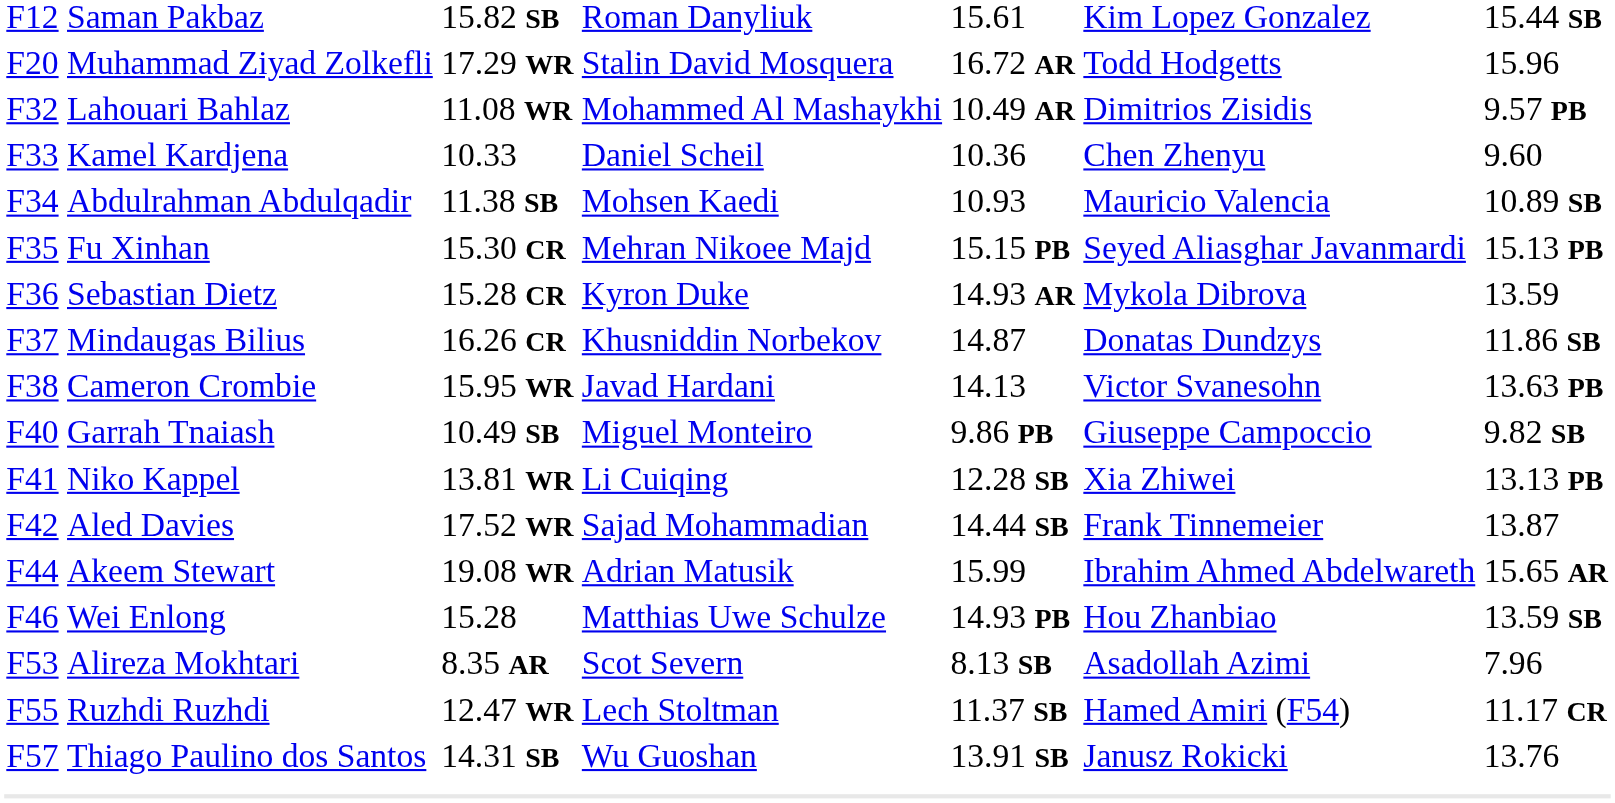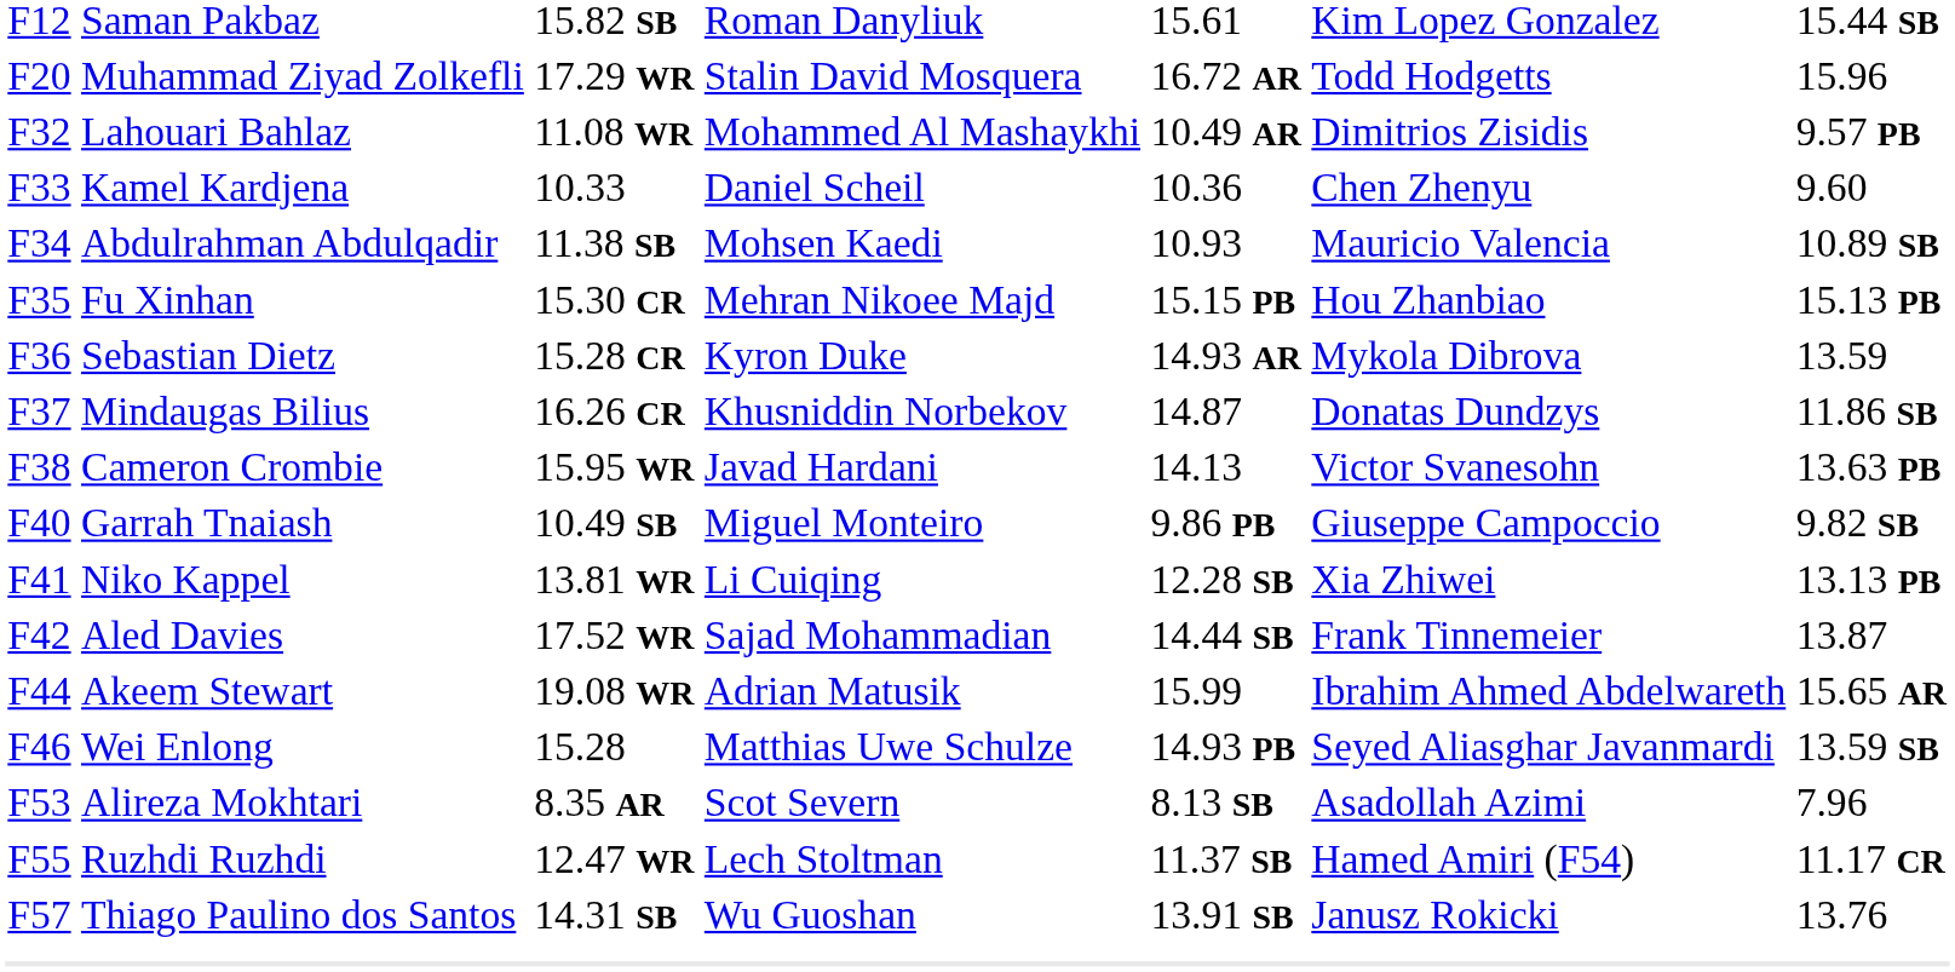Fu Xinhan | column 6: Seyed Aliasghar Javanmardi -> Hou Zhanbiao
Wei Enlong | column 6: Hou Zhanbiao -> Seyed Aliasghar Javanmardi
